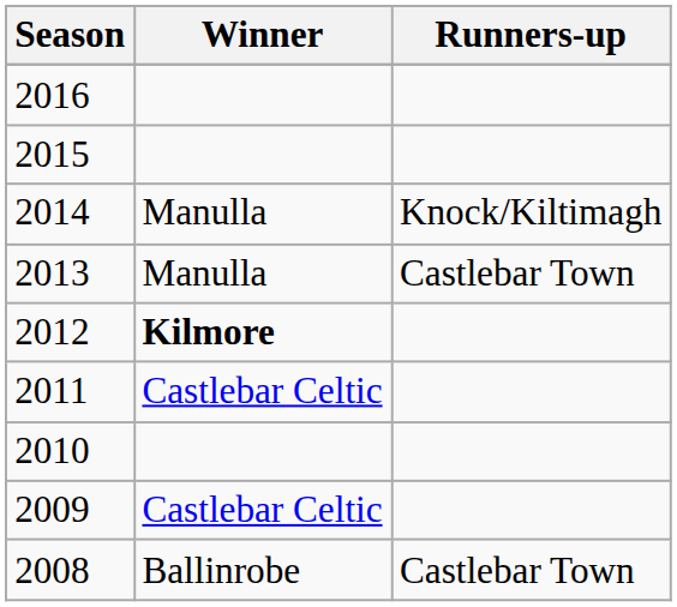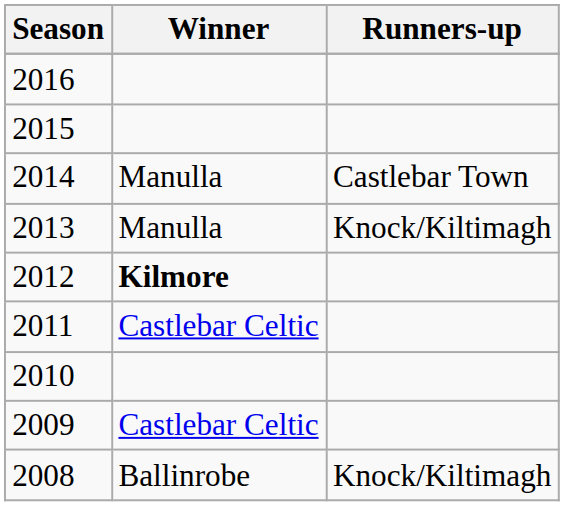2014 | Runners-up: Knock/Kiltimagh -> Castlebar Town
2013 | Runners-up: Castlebar Town -> Knock/Kiltimagh
2008 | Runners-up: Castlebar Town -> Knock/Kiltimagh
